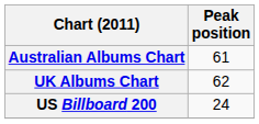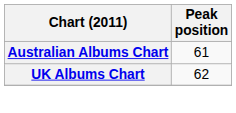- row: US Billboard 200 | 24
